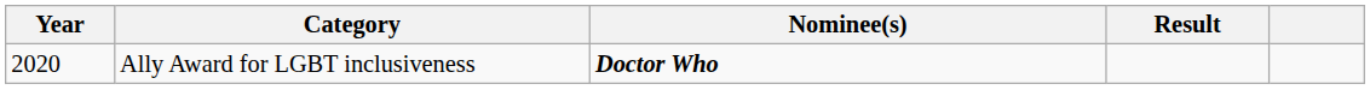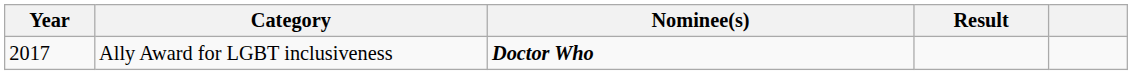Ally Award for LGBT inclusiveness | Year: 2020 -> 2017
